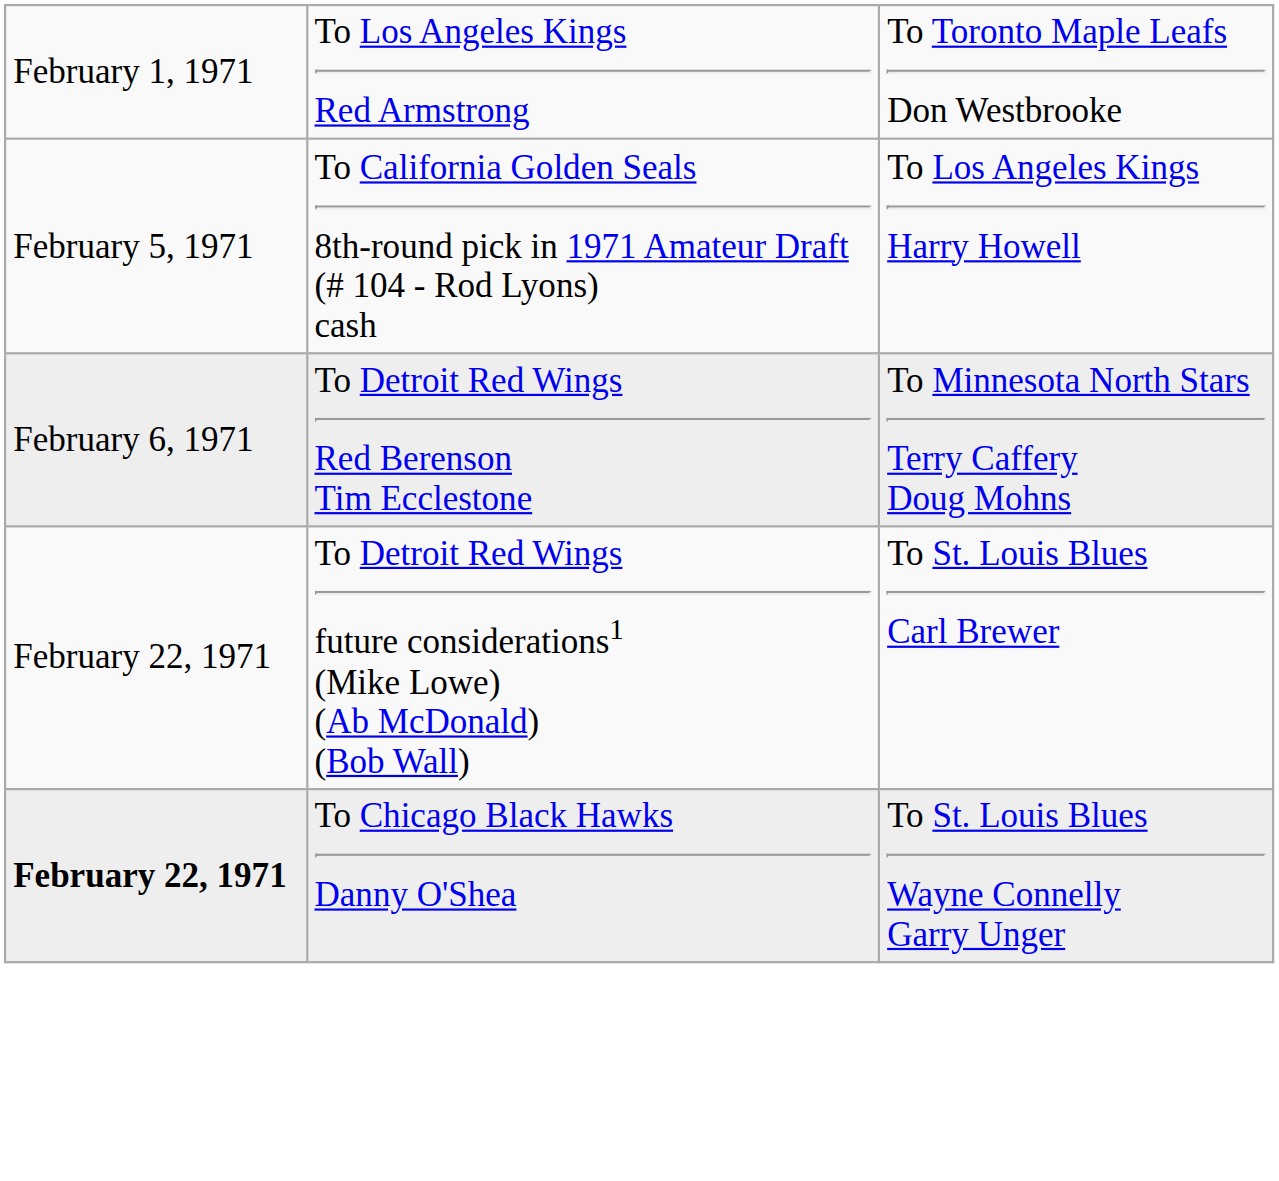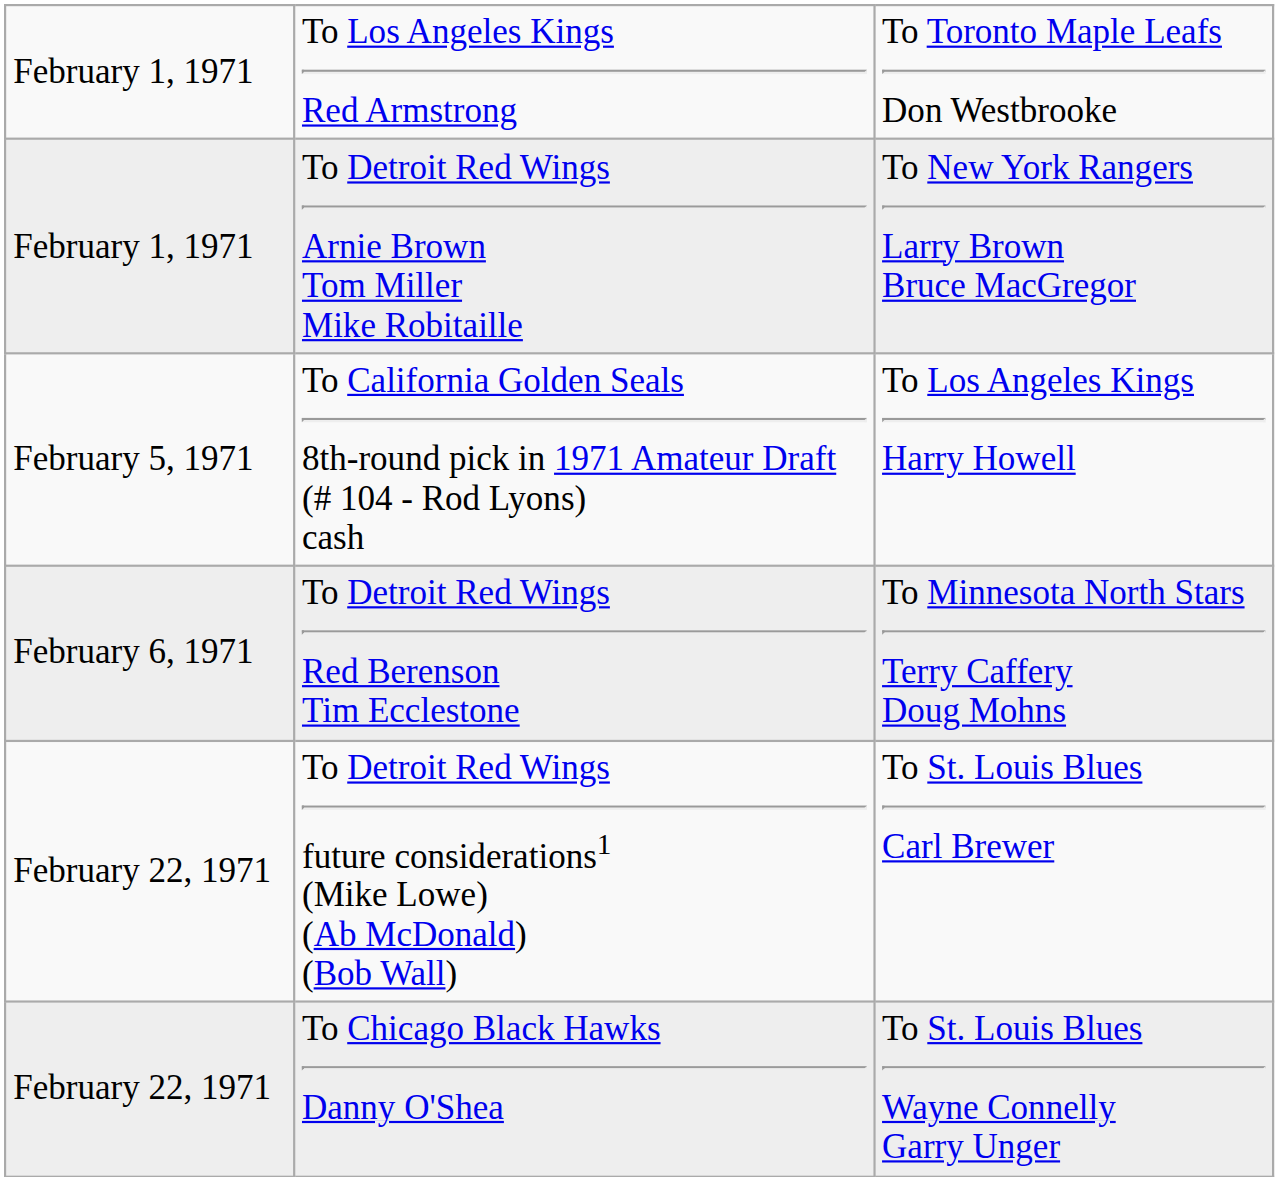+ row: February 1, 1971 | To Detroit Red Wings Arnie Brown Tom Miller Mike Robitaille | To New York Rangers Larry Brown Bruce MacGregor
To Chicago Black Hawks Danny O'Shea | column 1: bold -> normal
